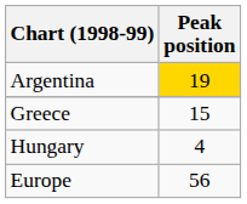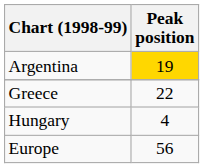Greece | Peak position: 15 -> 22
